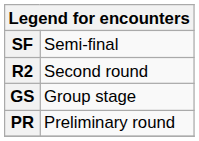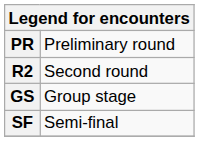rows swapped: PR <-> SF
